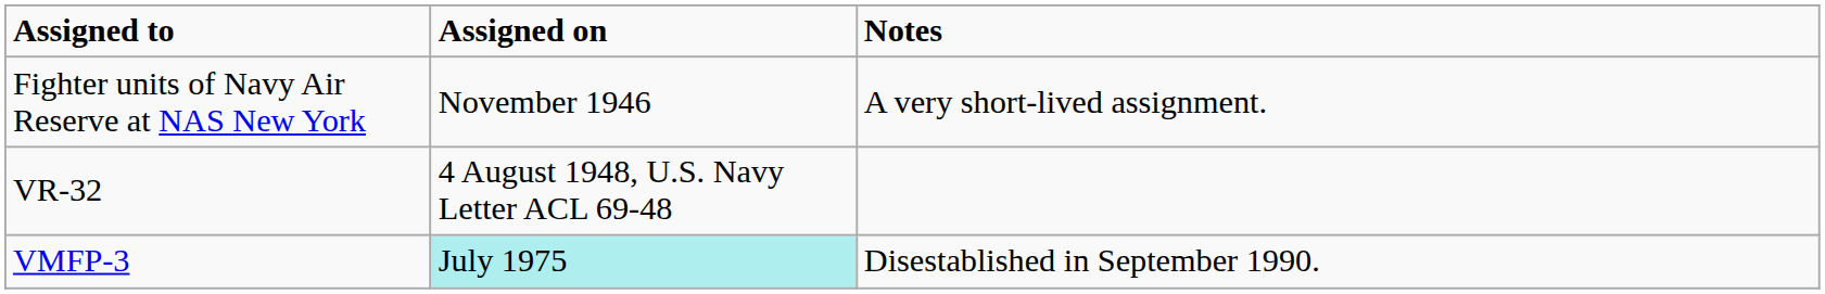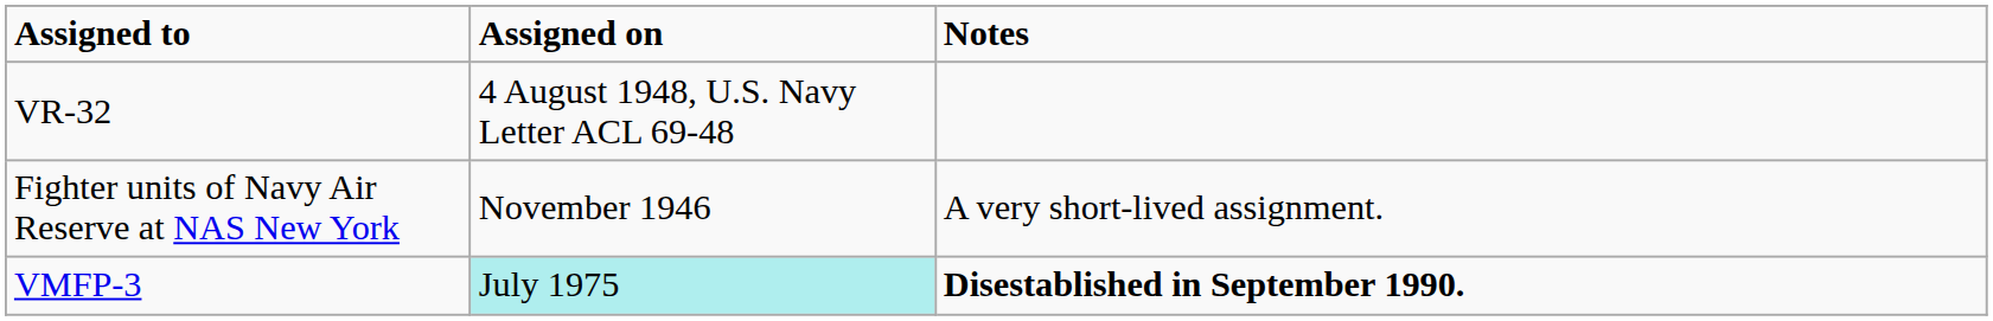rows swapped: Fighter units of Navy Air Reserve at NAS New York <-> VR-32
VMFP-3 | Notes: normal -> bold
